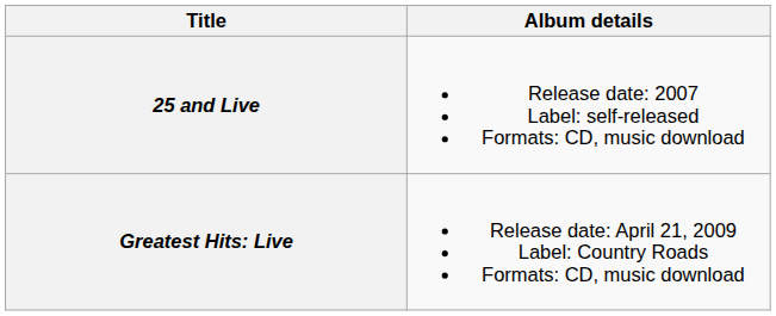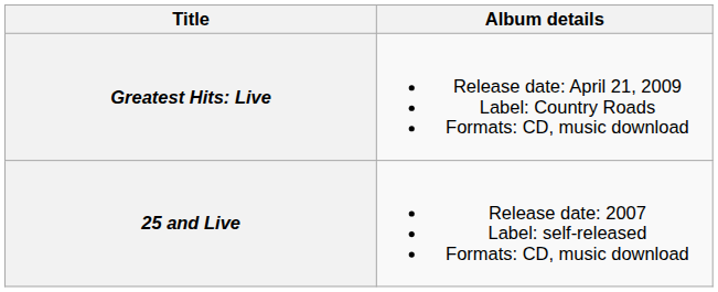rows swapped: 25 and Live <-> Greatest Hits: Live
